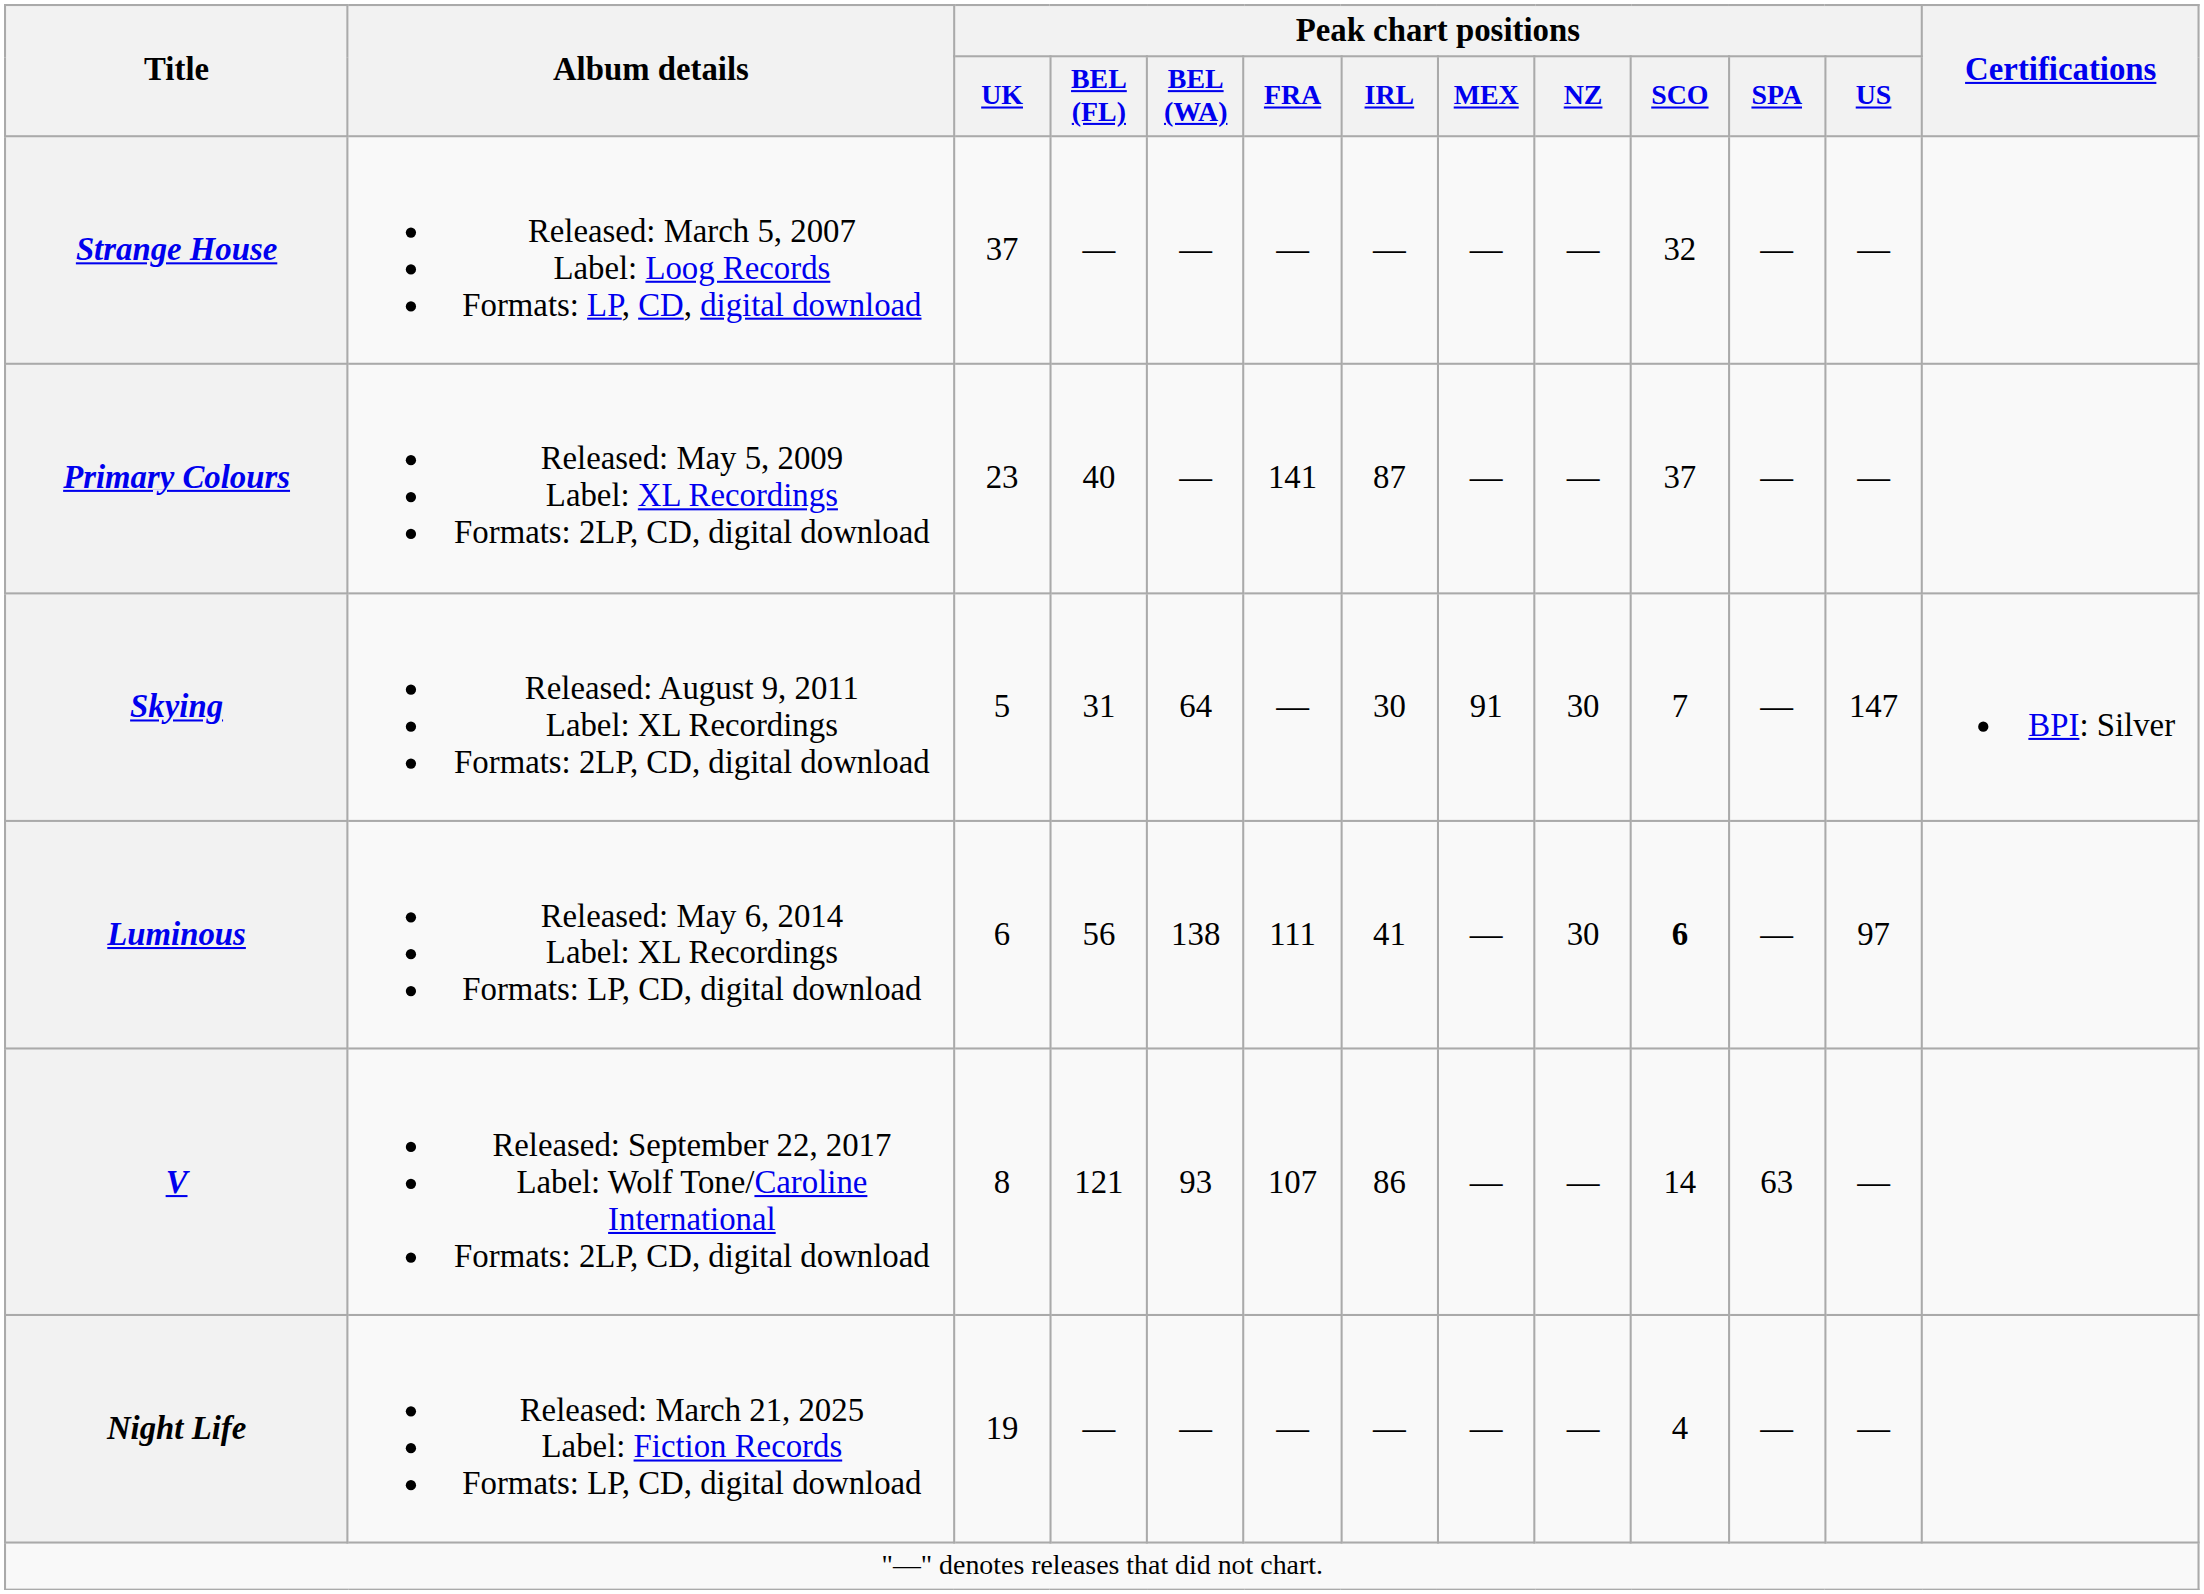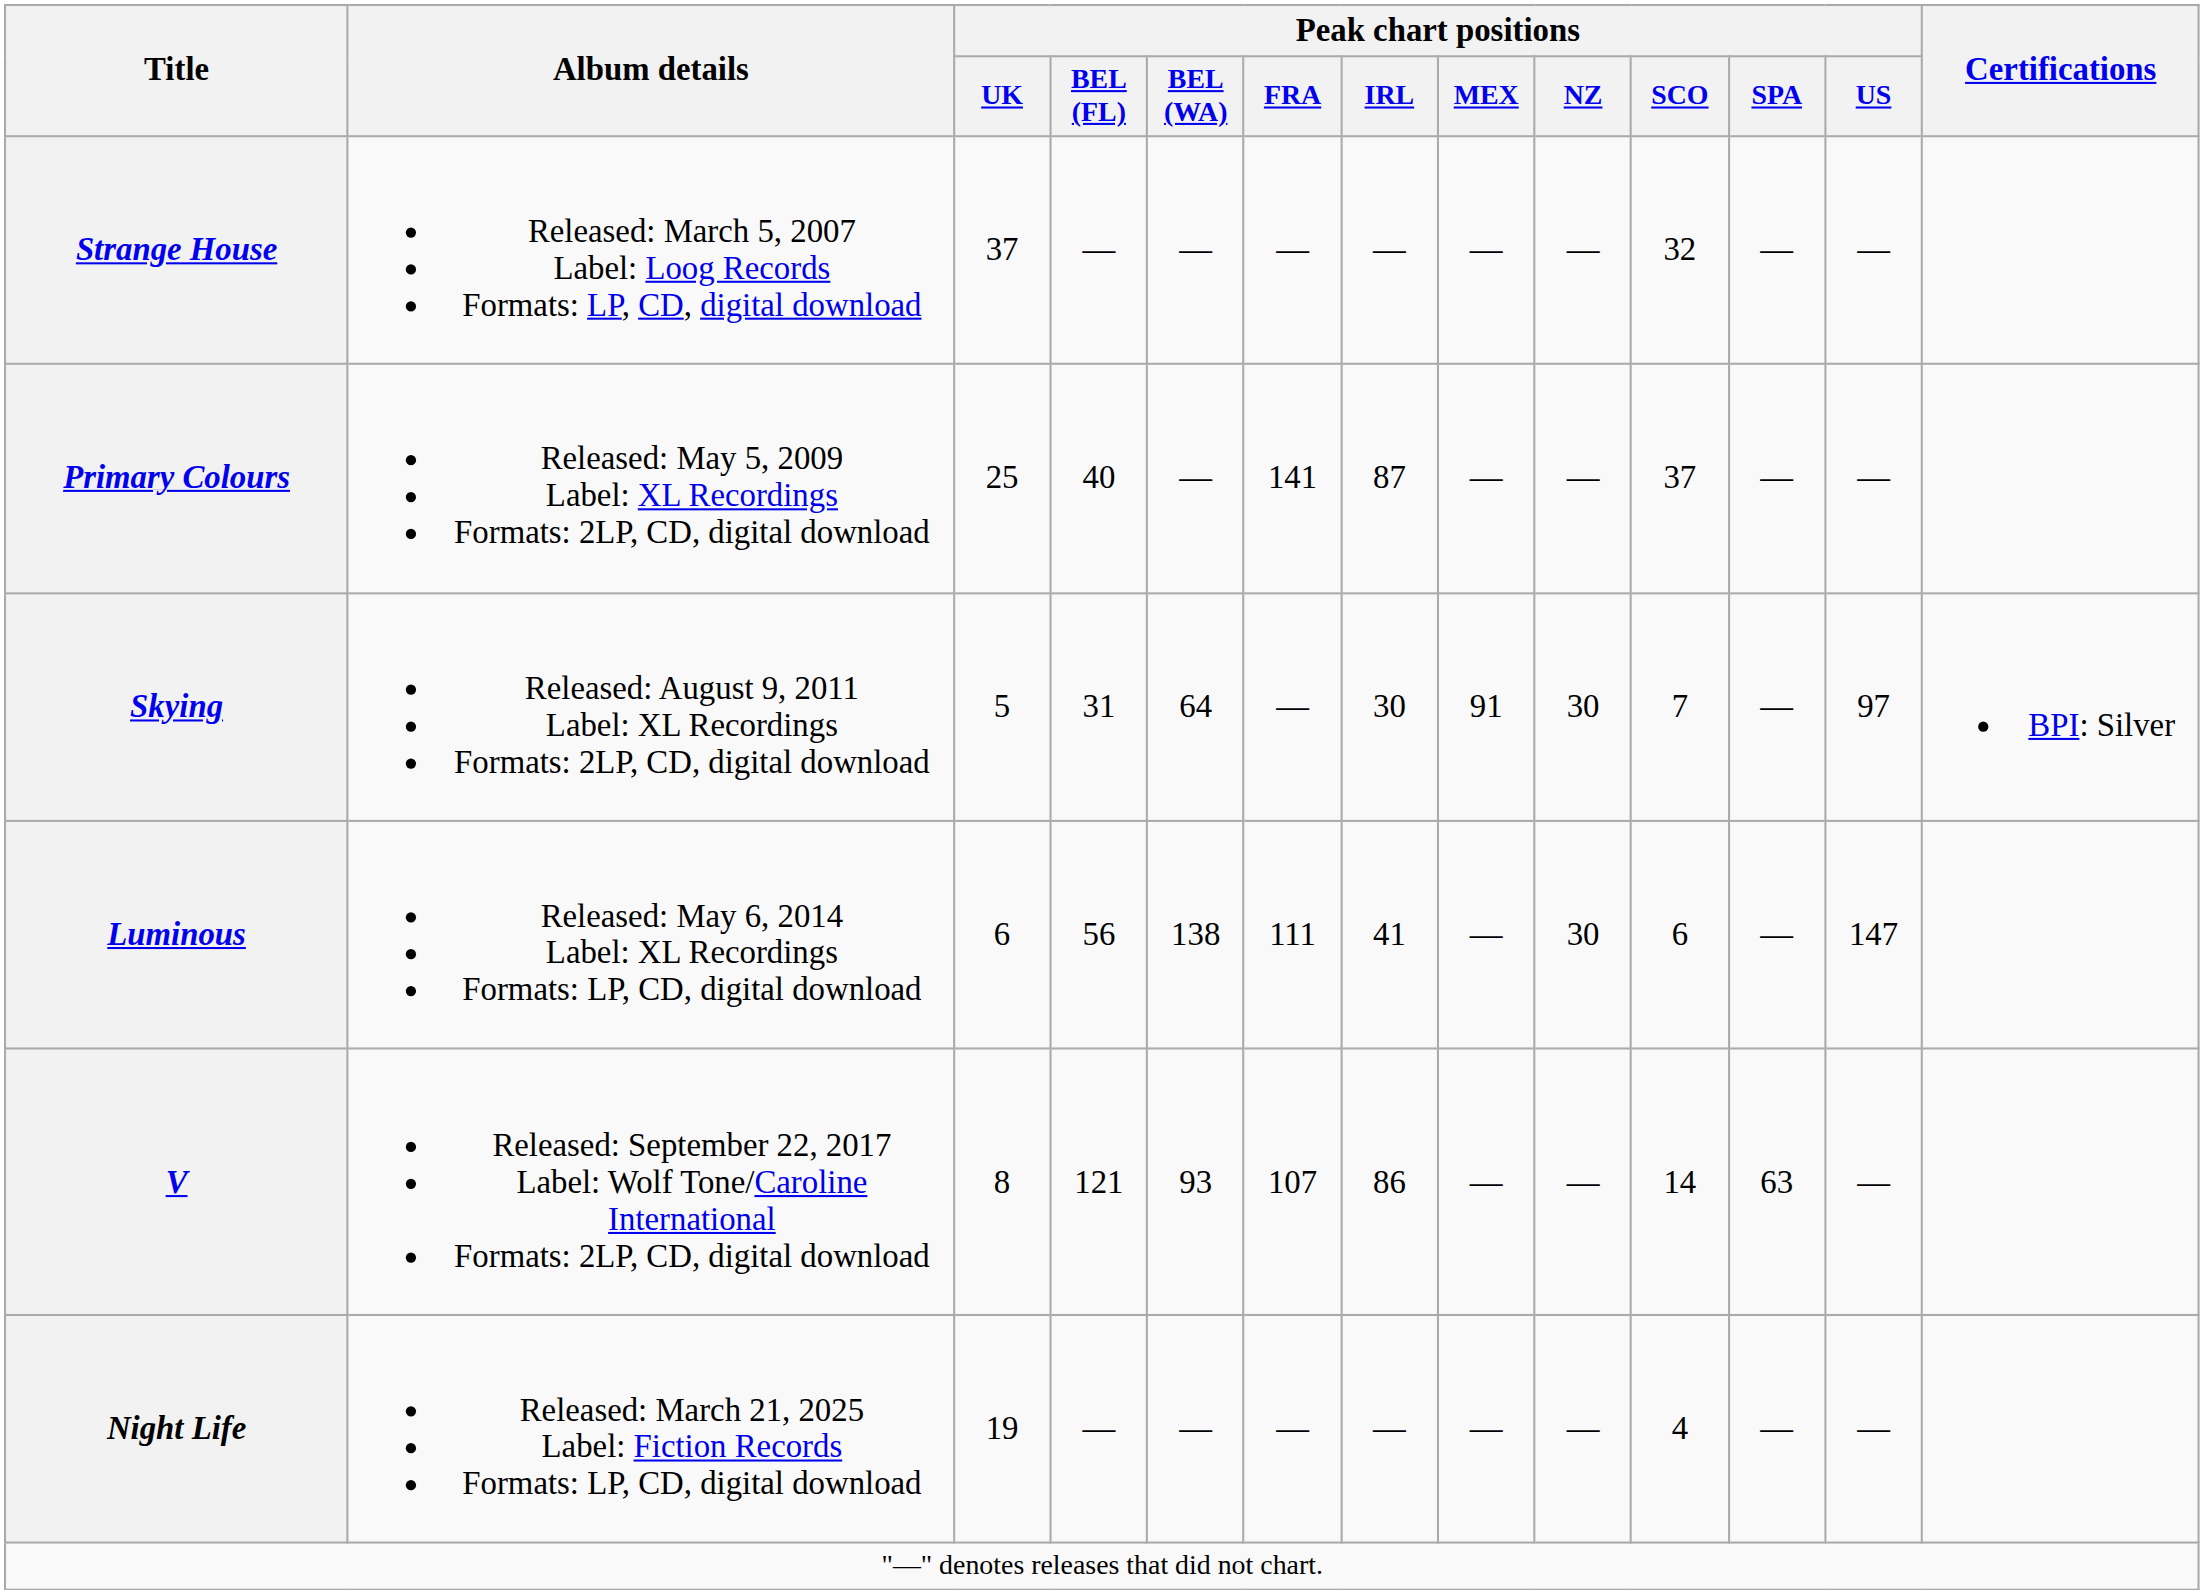Primary Colours | Peak chart positions / UK: 23 -> 25
Skying | Peak chart positions / US: 147 -> 97
Luminous | Peak chart positions / SCO: bold -> normal
Luminous | Peak chart positions / US: 97 -> 147
